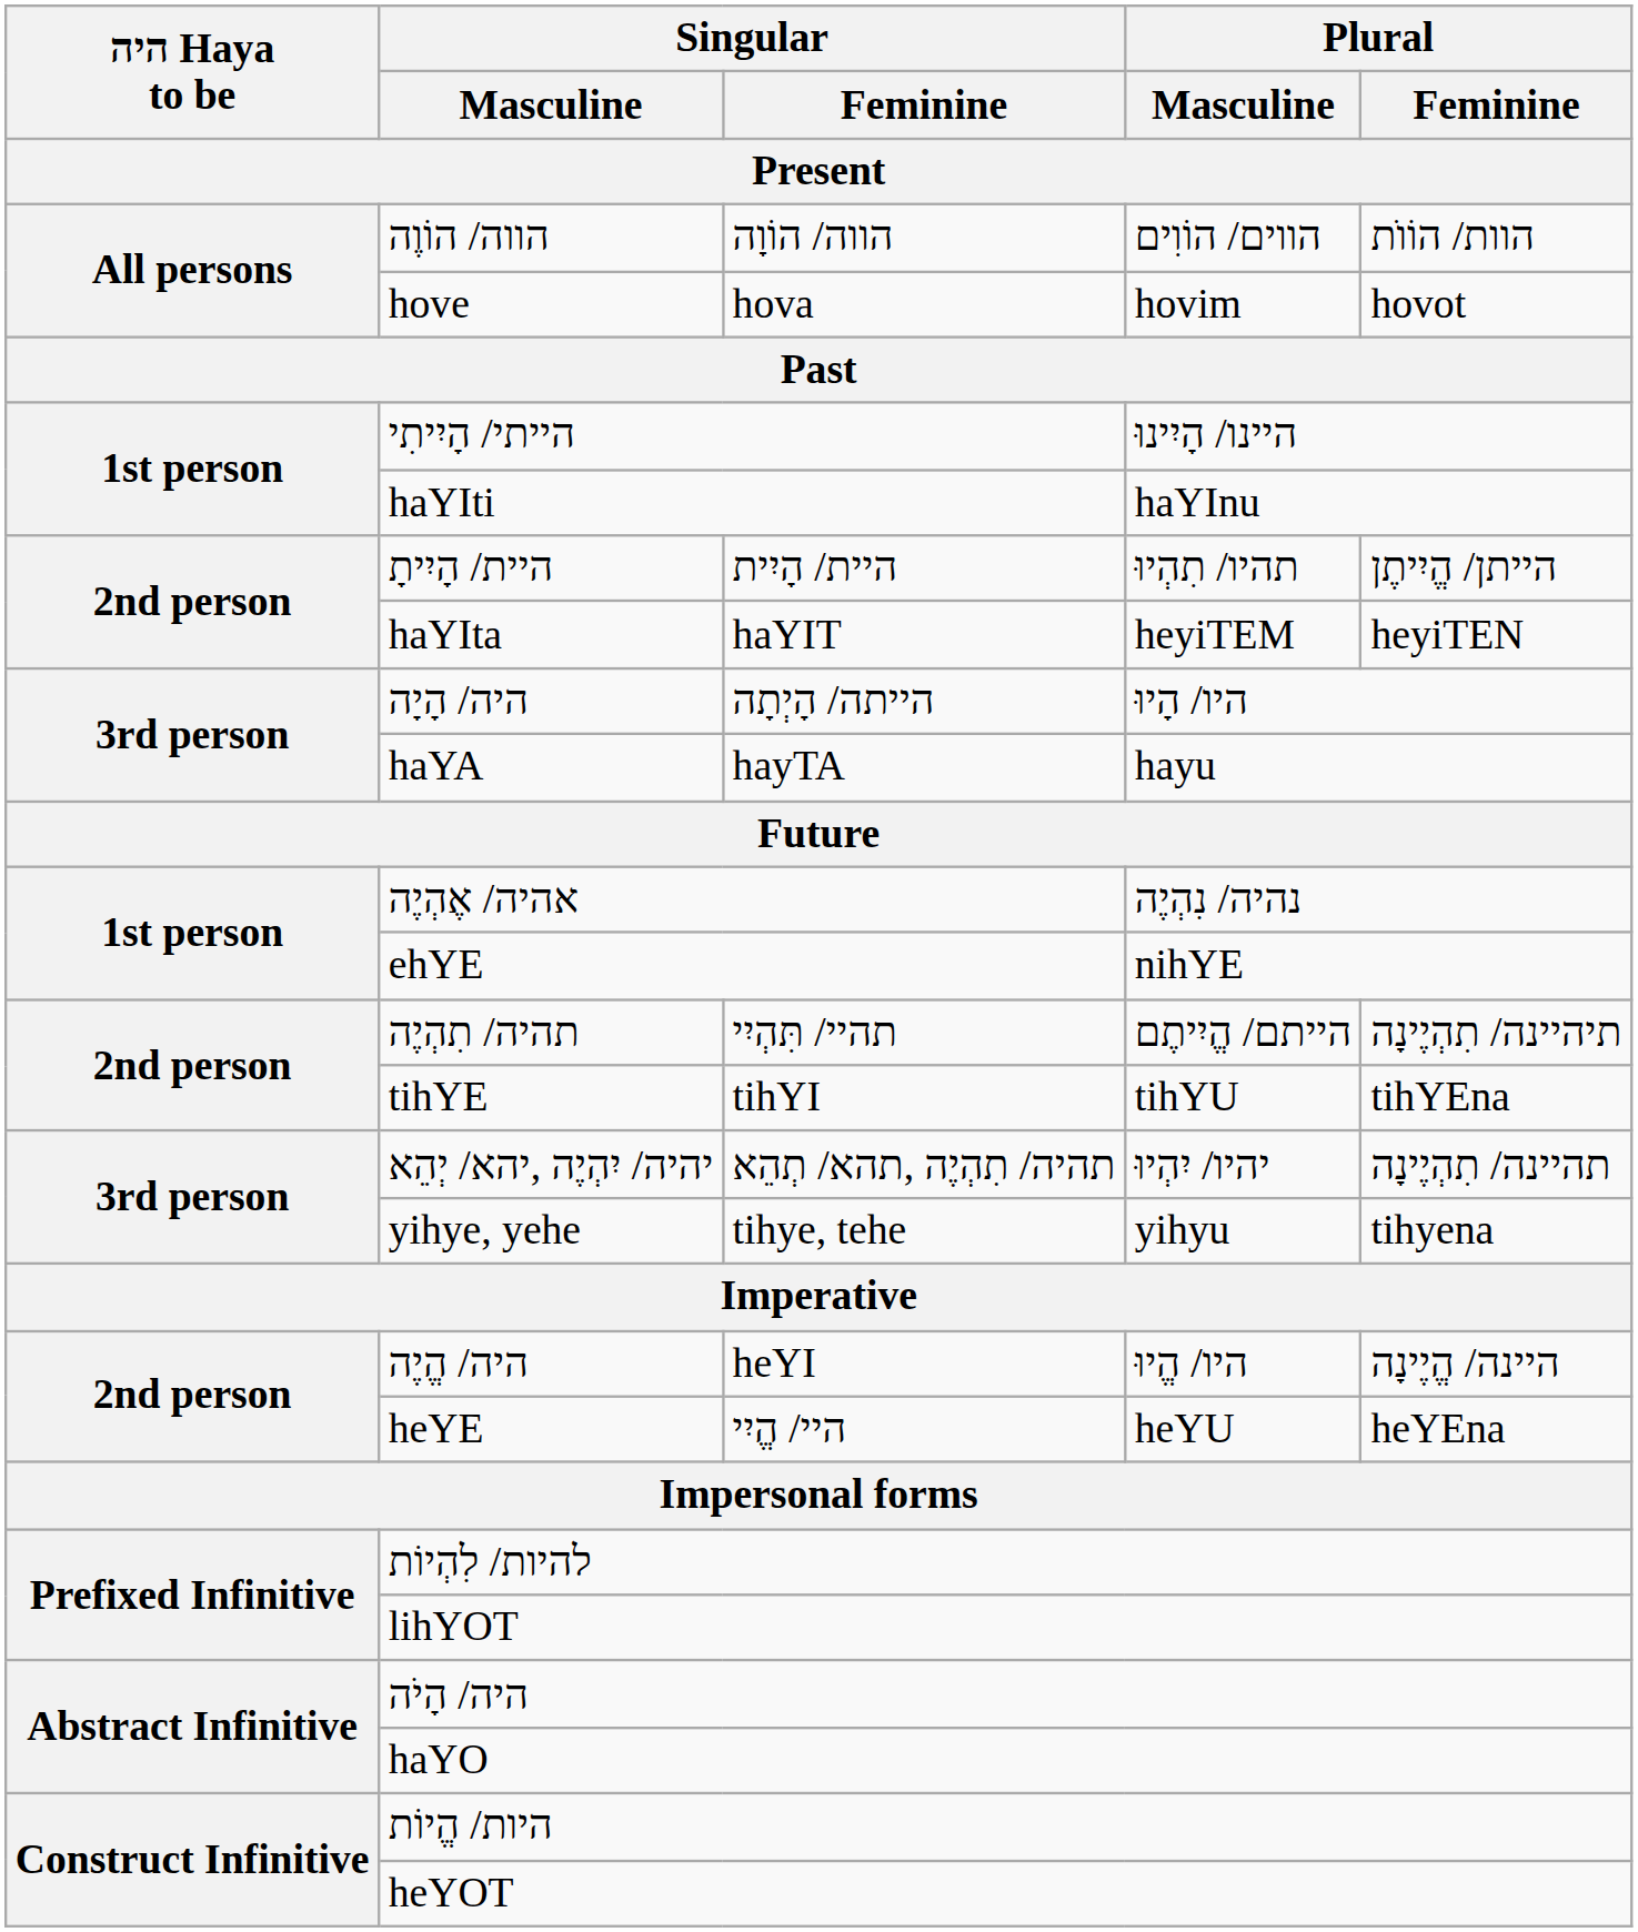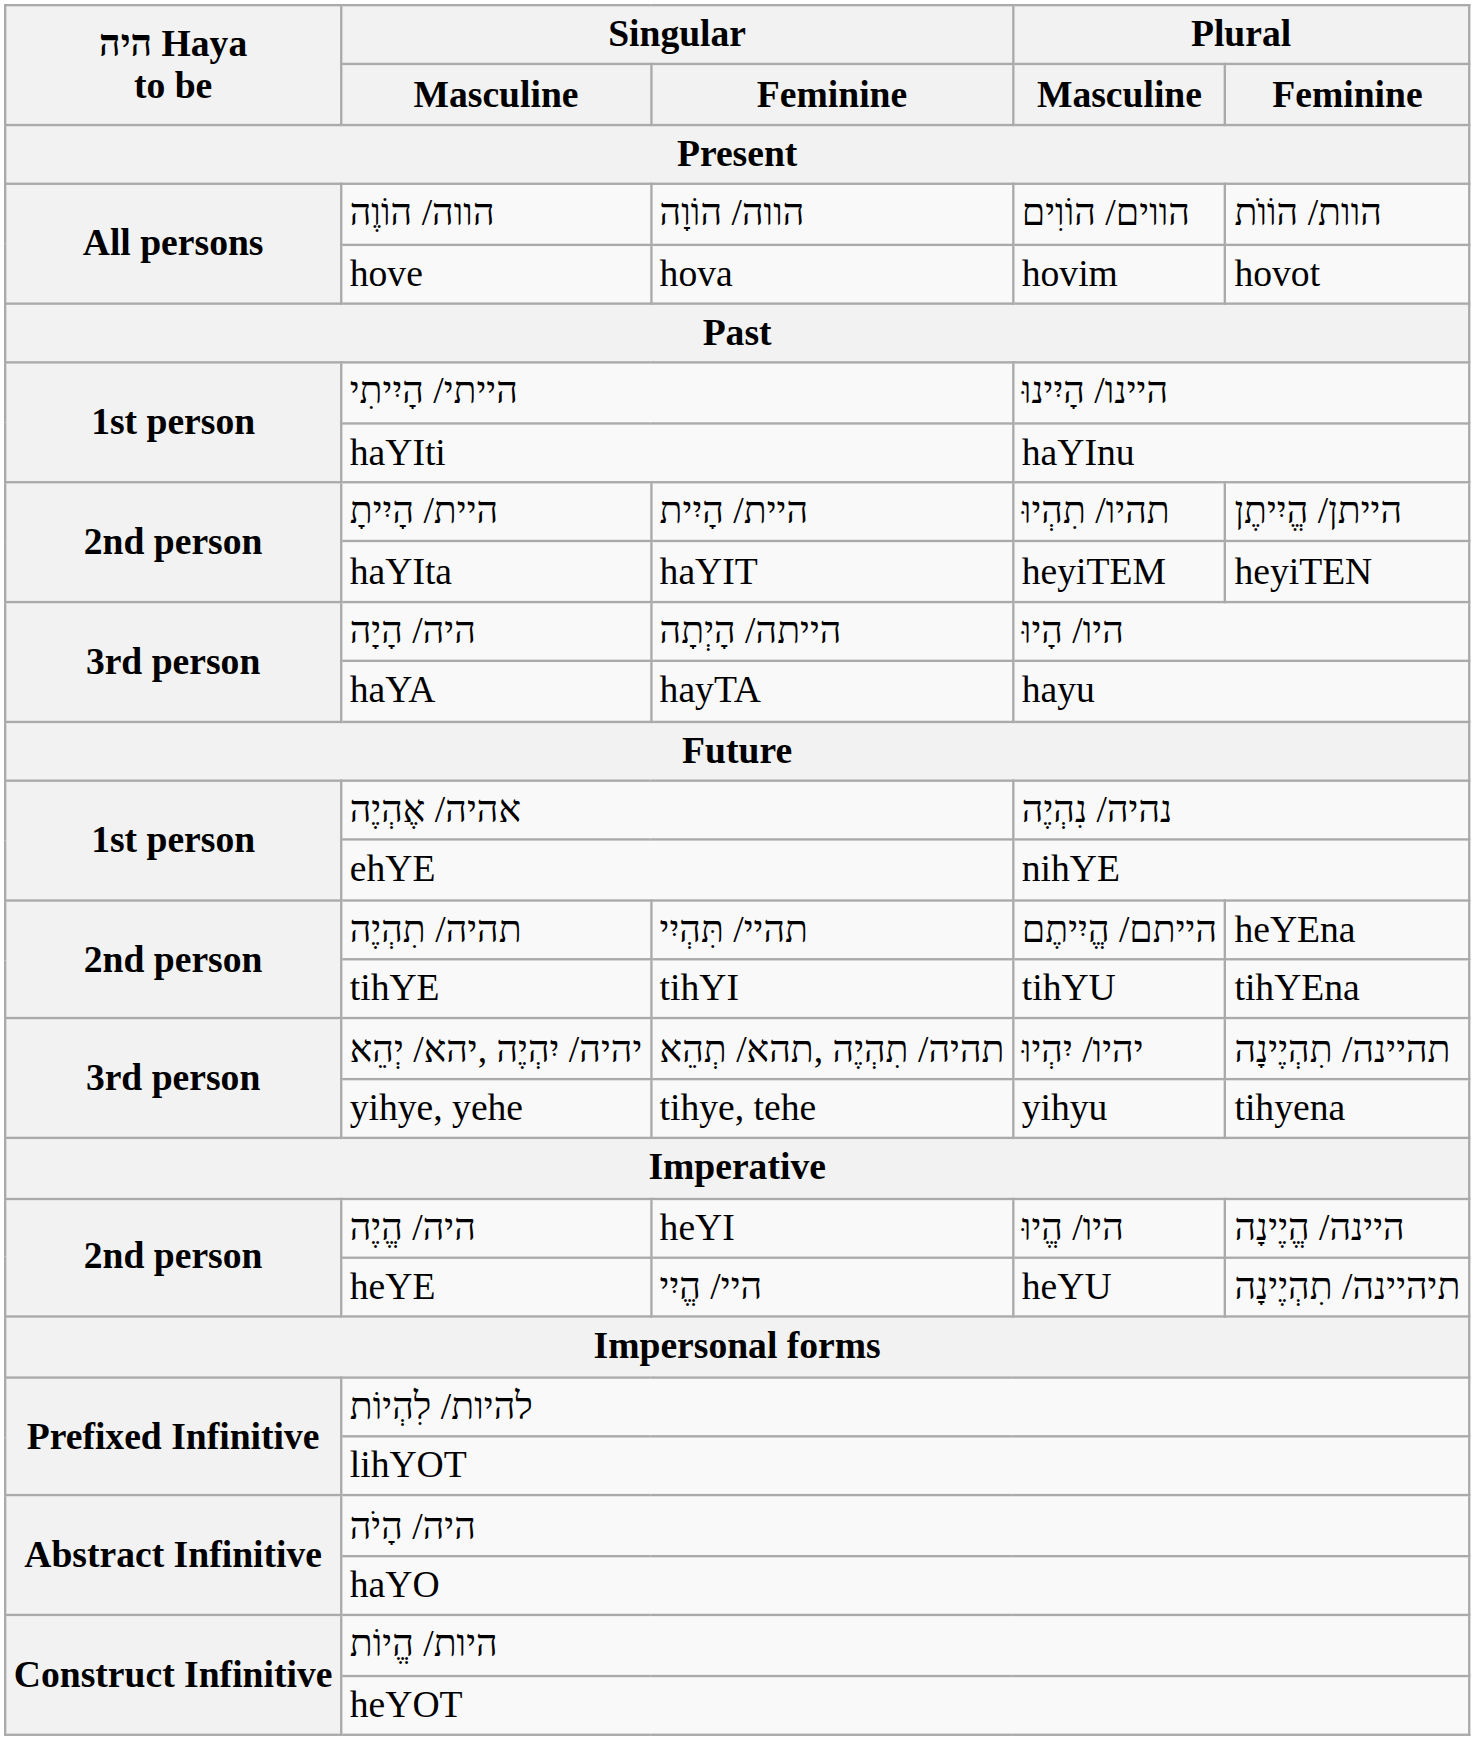תהיה/ תִהְיֶה | Plural / Feminine: תיהיינה/ תִהְיֶינָה -> heYEna
heYE | Plural / Feminine: heYEna -> תיהיינה/ תִהְיֶינָה
